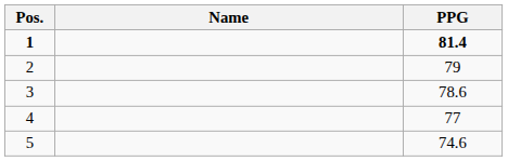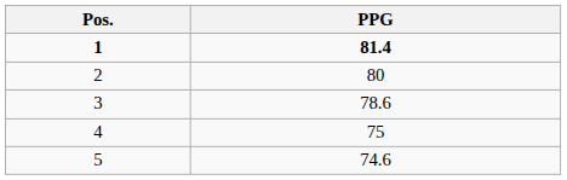- column: Name
2 | PPG: 79 -> 80
4 | PPG: 77 -> 75
